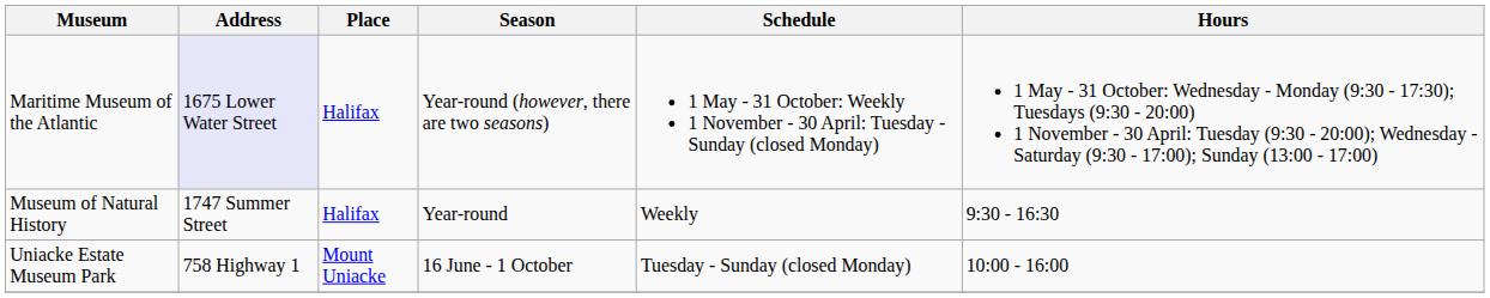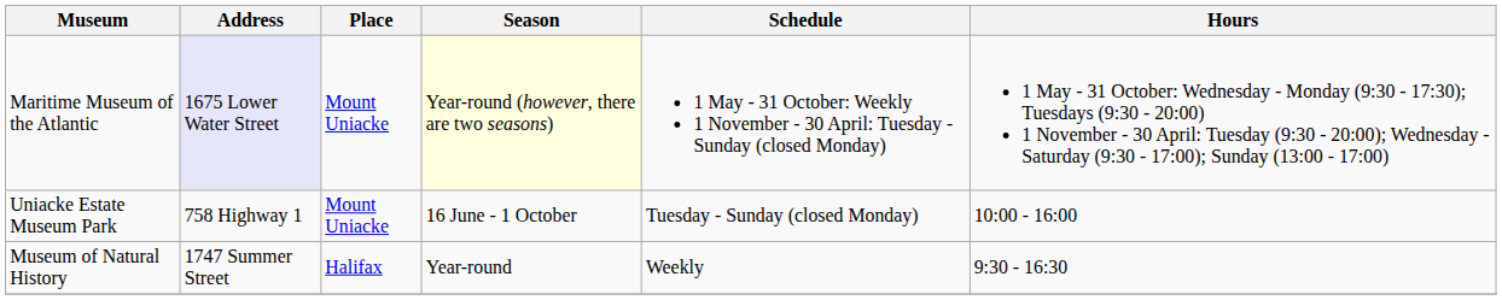Maritime Museum of the Atlantic | Place: Halifax -> Mount Uniacke
Maritime Museum of the Atlantic | Season: no background -> lightyellow background
rows swapped: Museum of Natural History <-> Uniacke Estate Museum Park
